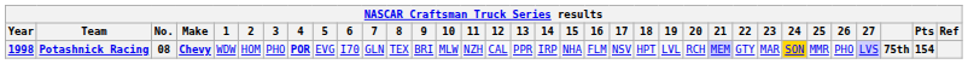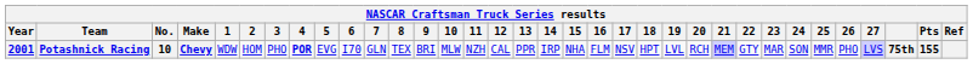Potashnick Racing | Year: 1998 -> 2001
Potashnick Racing | No.: 08 -> 10
Potashnick Racing | 24: gold background -> no background
Potashnick Racing | Pts: 154 -> 155
